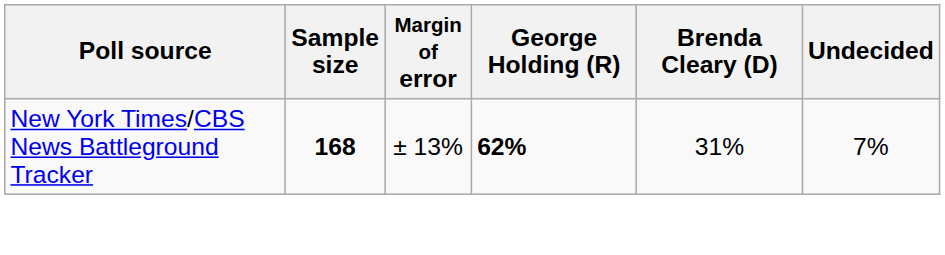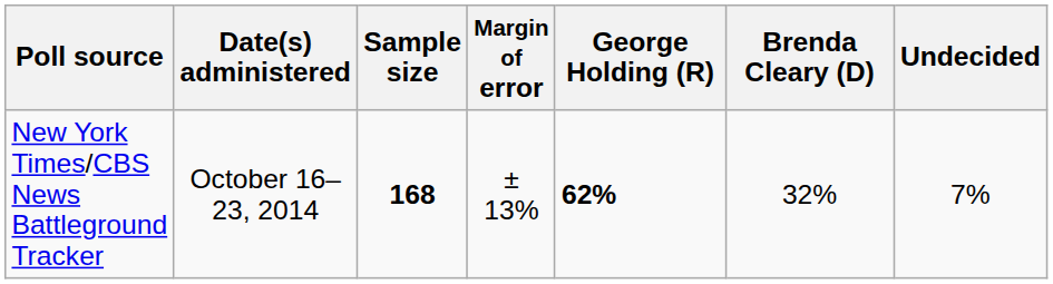+ column: Date(s) administered | October 16–23, 2014
New York Times/CBS News Battleground Tracker | Brenda Cleary (D): 31% -> 32%
